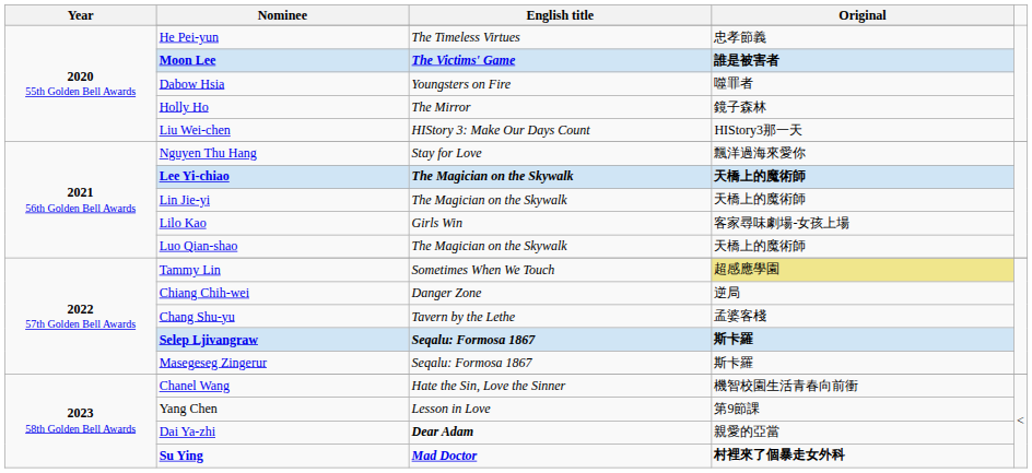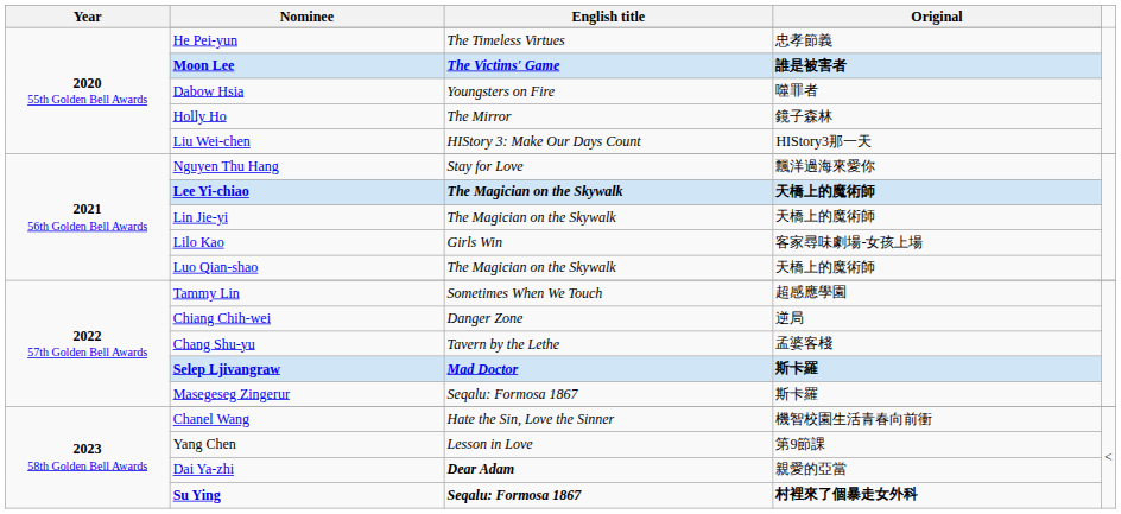Tammy Lin | Original: khaki background -> no background
Selep Ljivangraw | English title: Seqalu: Formosa 1867 -> Mad Doctor
Su Ying | English title: Mad Doctor -> Seqalu: Formosa 1867
